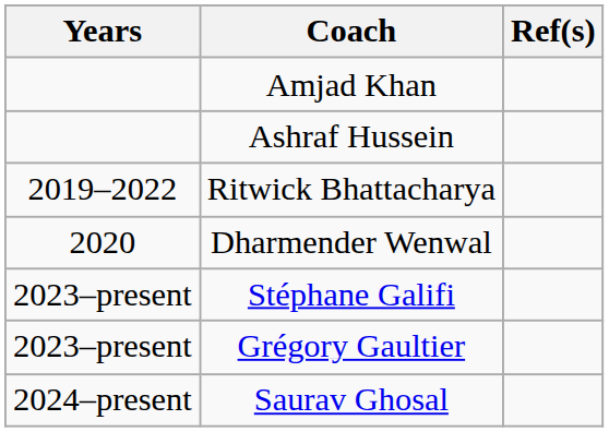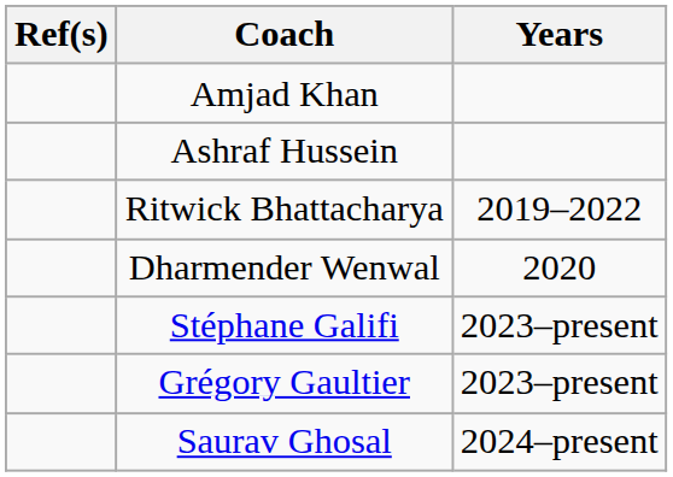columns swapped: Years <-> Ref(s)
